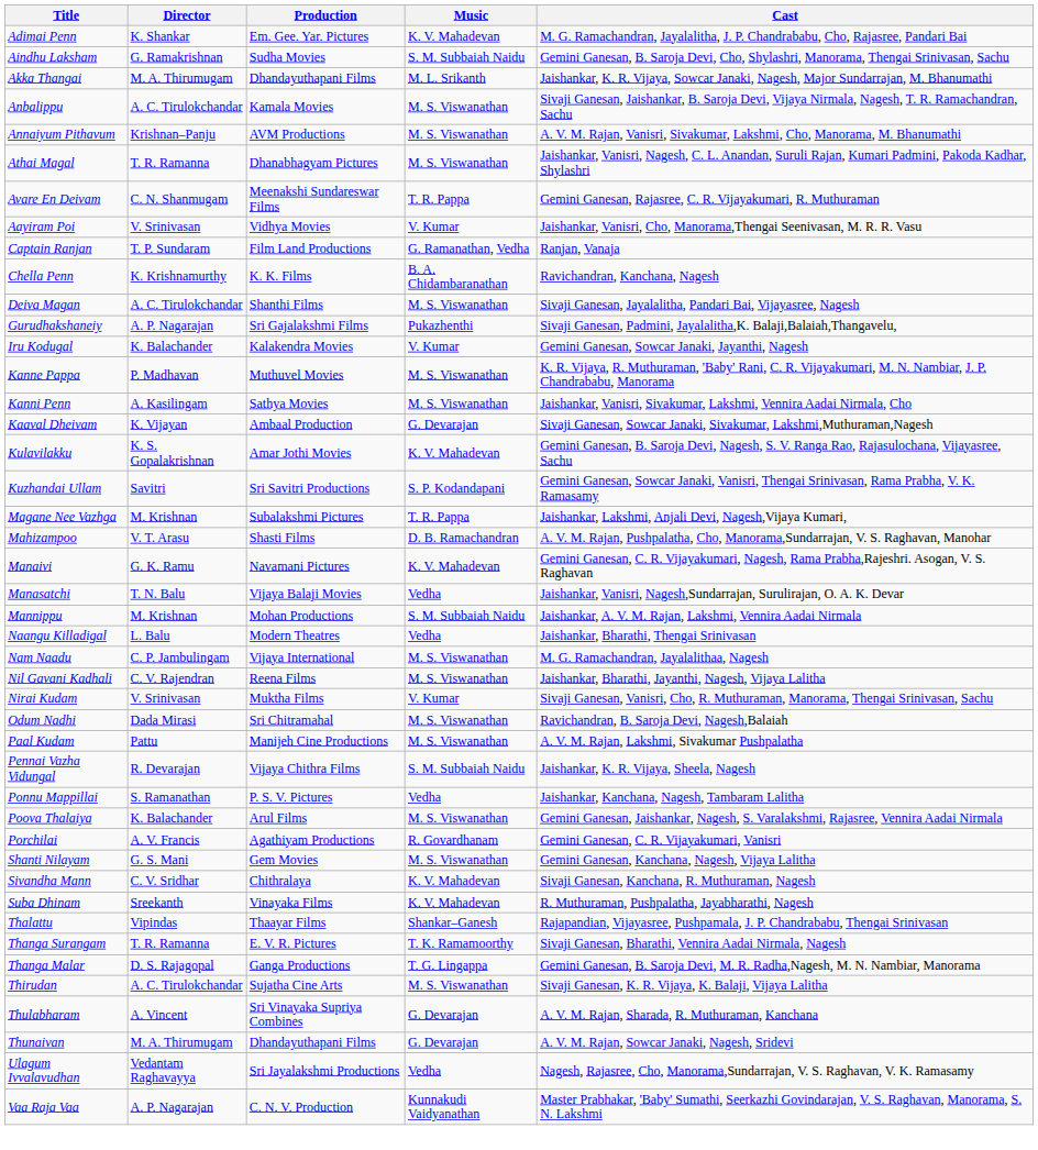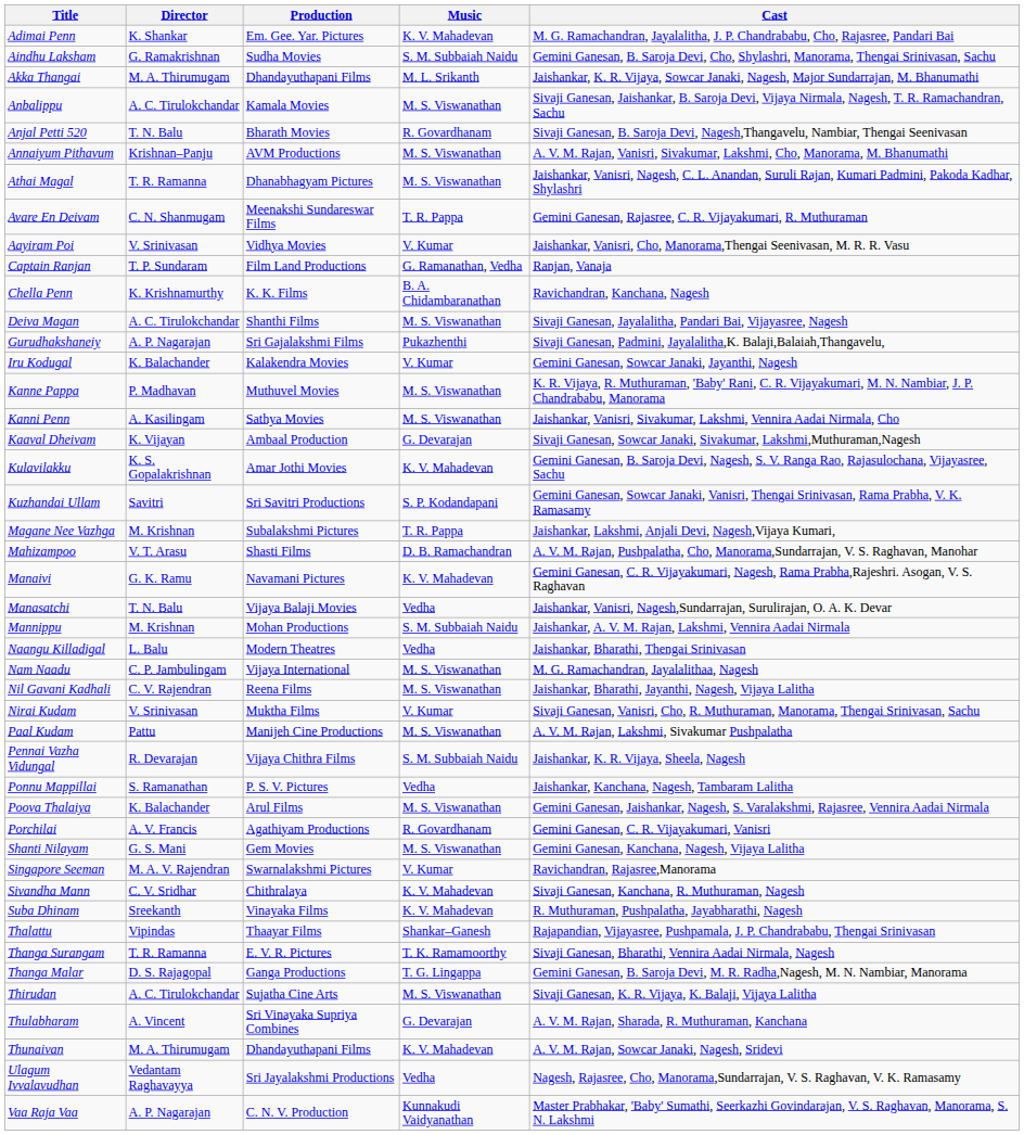+ row: Anjal Petti 520 | T. N. Balu | Bharath Movies | R. Govardhanam | Sivaji Ganesan, B. Saroja Devi, Nagesh,Thangavelu, Nambiar, Thengai Seenivasan
- row: Odum Nadhi | Dada Mirasi | Sri Chitramahal | M. S. Viswanathan | Ravichandran, B. Saroja Devi, Nagesh,Balaiah
+ row: Singapore Seeman | M. A. V. Rajendran | Swarnalakshmi Pictures | V. Kumar | Ravichandran, Rajasree,Manorama
Thunaivan | Music: G. Devarajan -> K. V. Mahadevan
